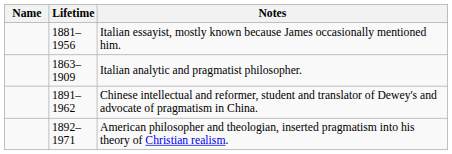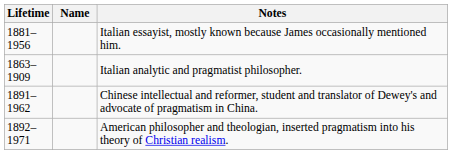columns swapped: Name <-> Lifetime
